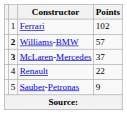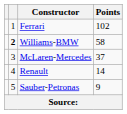Williams-BMW | Points: 57 -> 58
McLaren-Mercedes | column 2: bold -> normal
Renault | Points: 22 -> 14
